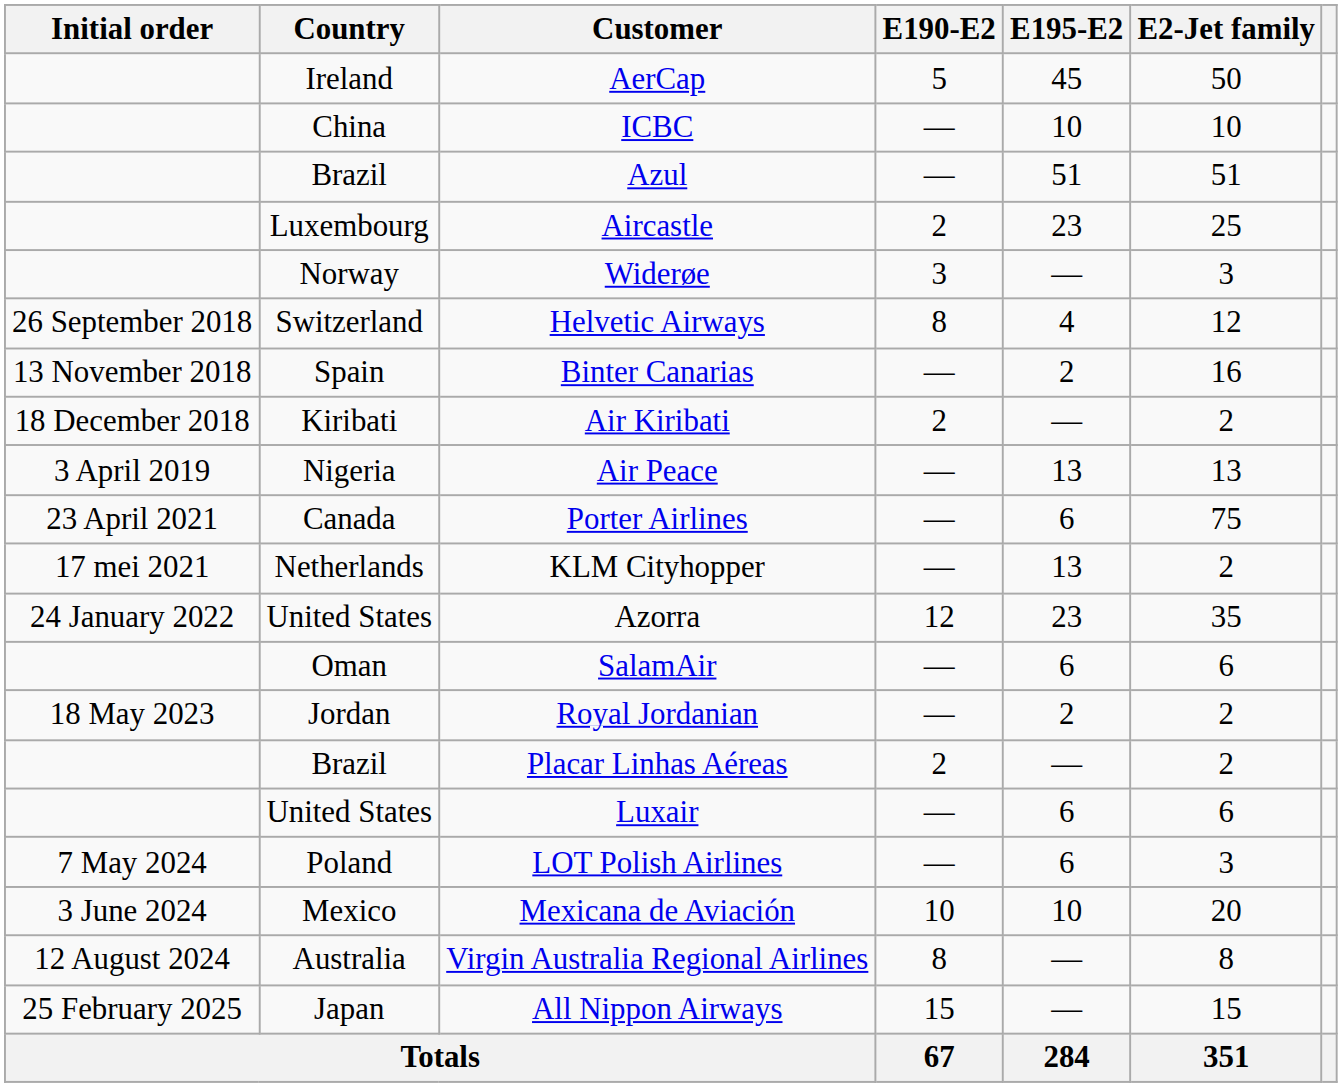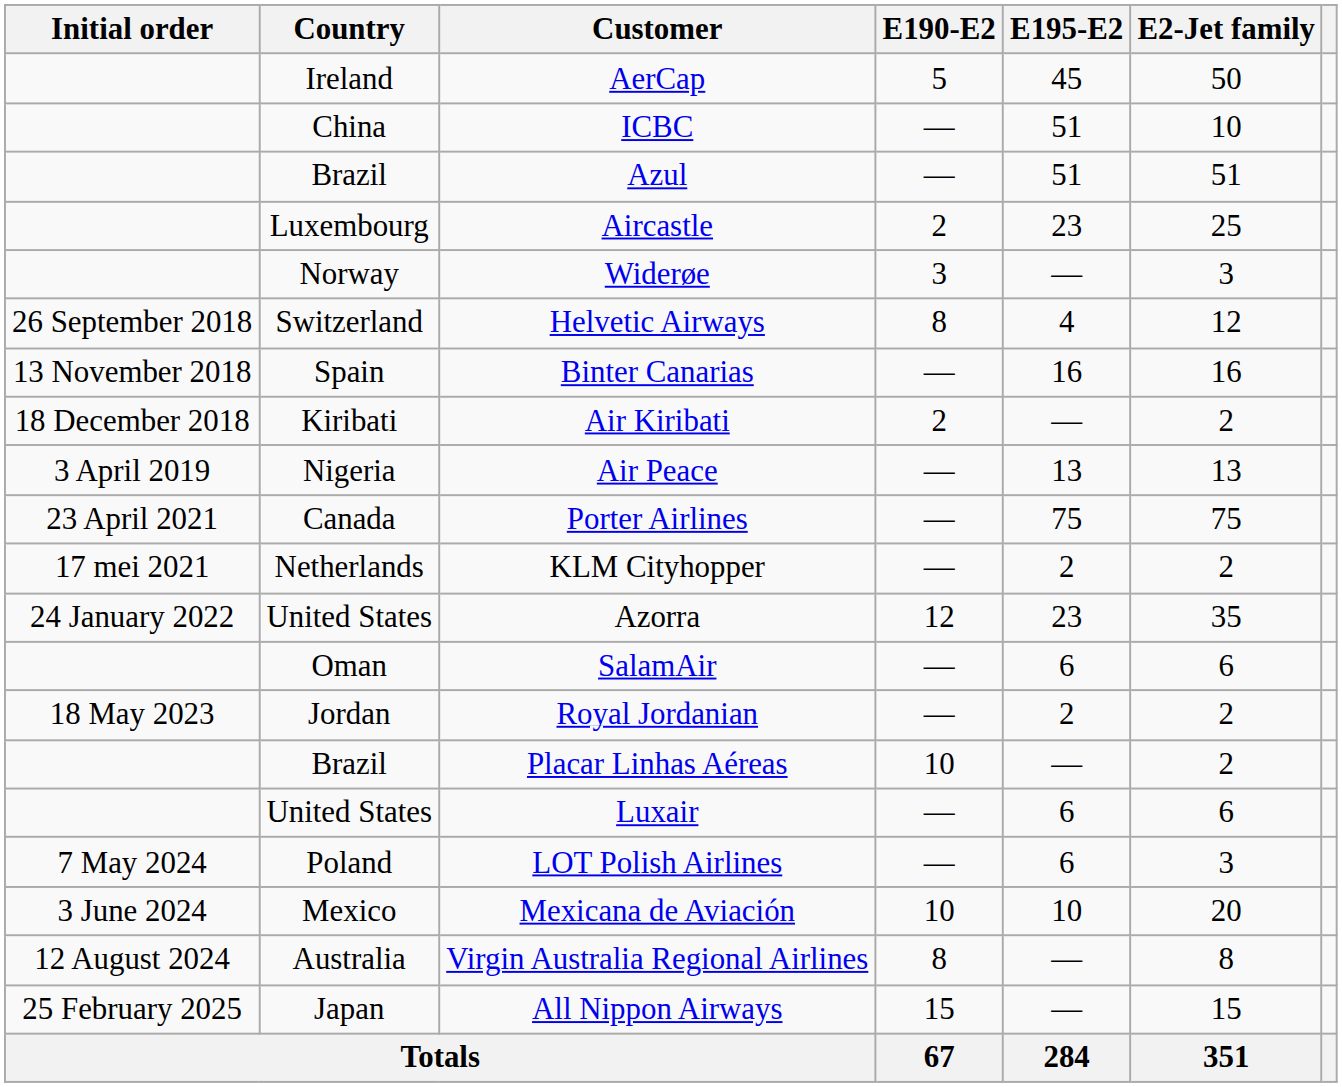ICBC | E195-E2: 10 -> 51
Binter Canarias | E195-E2: 2 -> 16
Porter Airlines | E195-E2: 6 -> 75
KLM Cityhopper | E195-E2: 13 -> 2
Placar Linhas Aéreas | E190-E2: 2 -> 10
